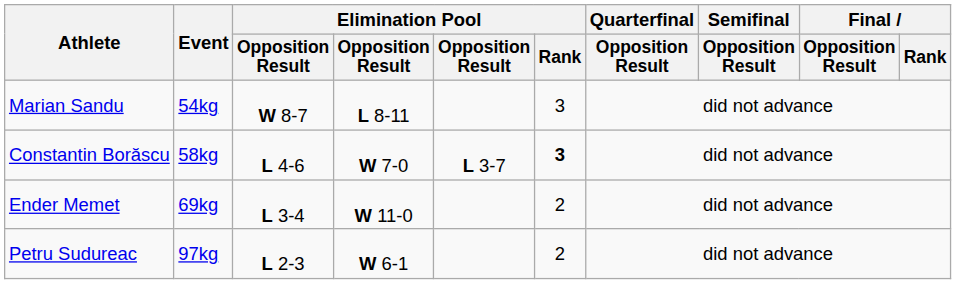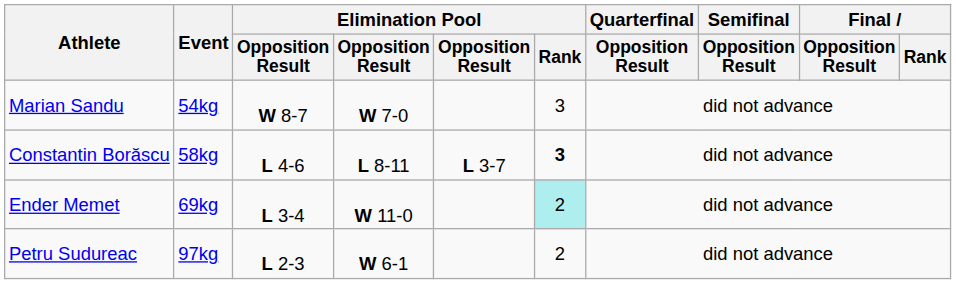Marian Sandu | column 4: L 8-11 -> W 7-0
Constantin Borăscu | column 4: W 7-0 -> L 8-11
Ender Memet | Elimination Pool / Rank: no background -> paleturquoise background
